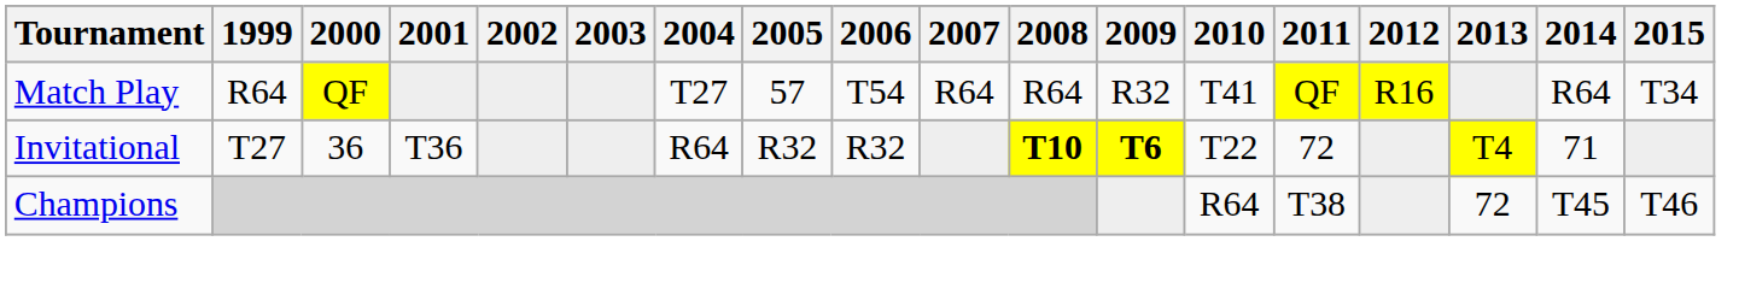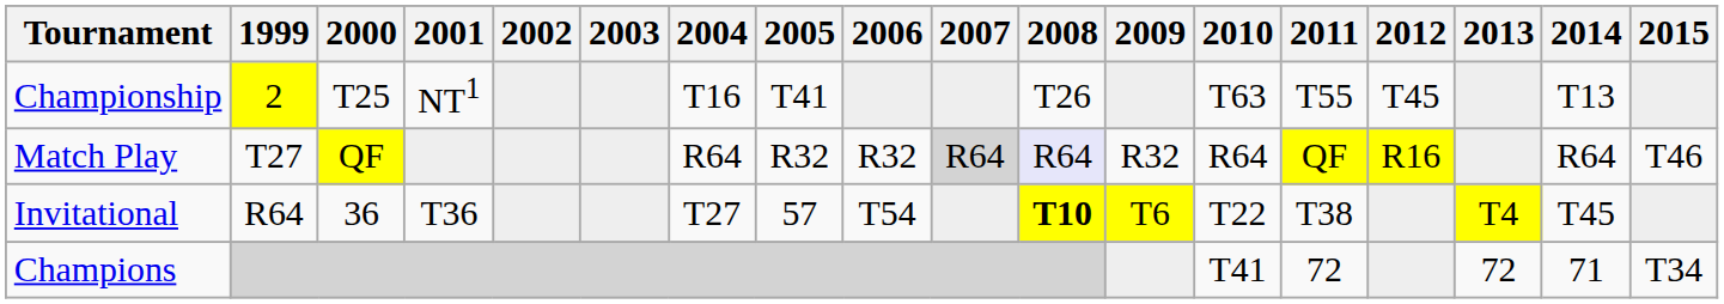+ row: Championship | 2 | T25 | NT1 | T16 | T41 | T26 | T63 | T55 | T45 | T13
Match Play | 1999: R64 -> T27
Match Play | 2004: T27 -> R64
Match Play | 2005: 57 -> R32
Match Play | 2006: T54 -> R32
Match Play | 2007: no background -> lightgrey background
Match Play | 2008: no background -> lavender background
Match Play | 2010: T41 -> R64
Match Play | 2015: T34 -> T46
Invitational | 1999: T27 -> R64
Invitational | 2004: R64 -> T27
Invitational | 2005: R32 -> 57
Invitational | 2006: R32 -> T54
Invitational | 2009: bold -> normal
Invitational | 2011: 72 -> T38
Invitational | 2014: 71 -> T45
Champions | 2010: R64 -> T41
Champions | 2011: T38 -> 72
Champions | 2014: T45 -> 71
Champions | 2015: T46 -> T34
